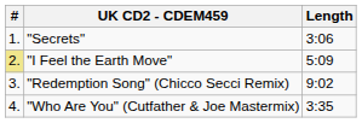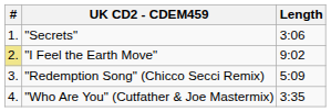"I Feel the Earth Move" | Length: 5:09 -> 9:02
"Redemption Song" (Chicco Secci Remix) | Length: 9:02 -> 5:09
